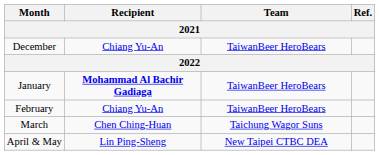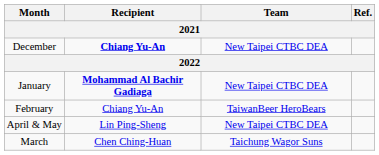December | Recipient: normal -> bold
December | Team: TaiwanBeer HeroBears -> New Taipei CTBC DEA
January | Team: TaiwanBeer HeroBears -> New Taipei CTBC DEA
rows swapped: March <-> April & May
